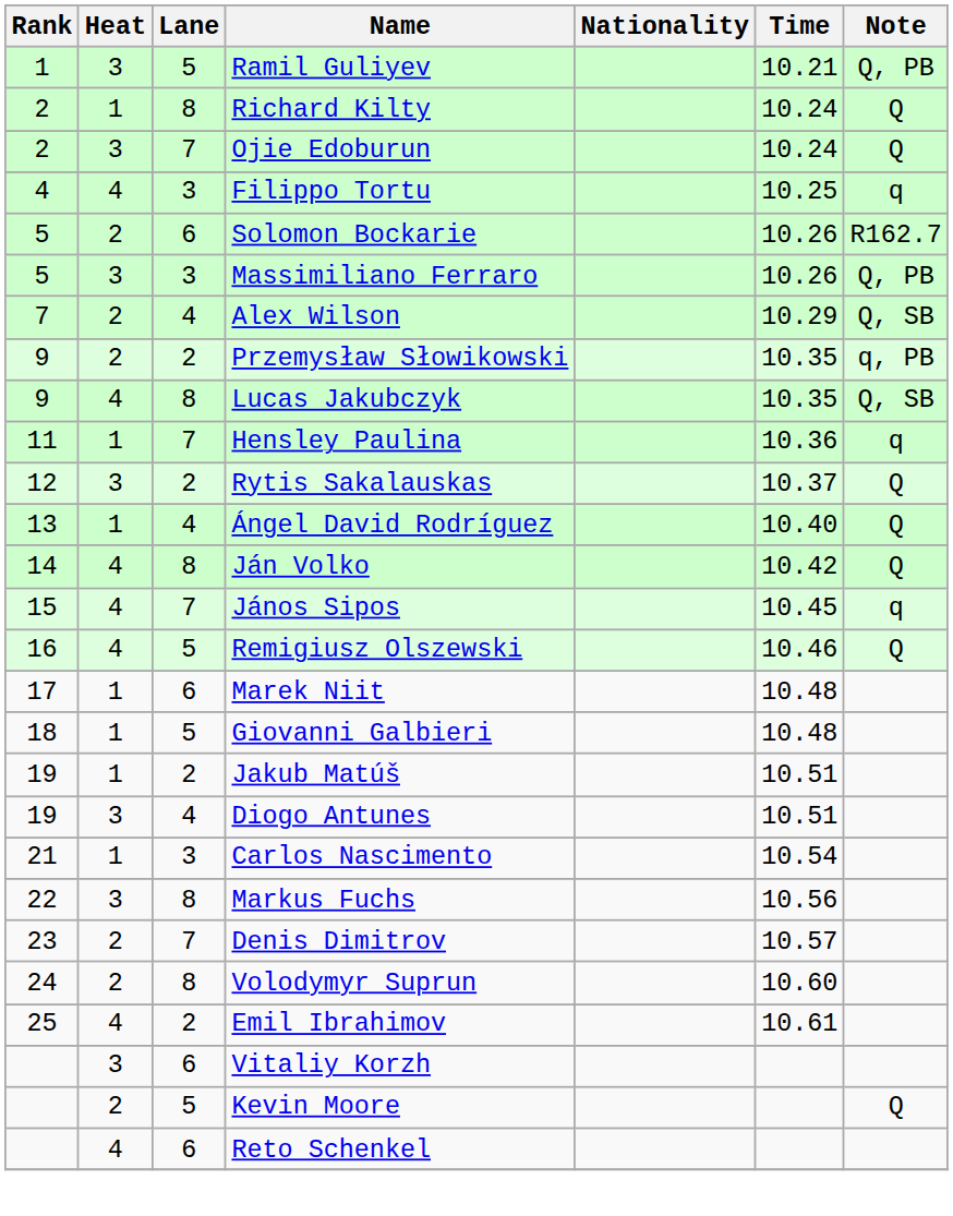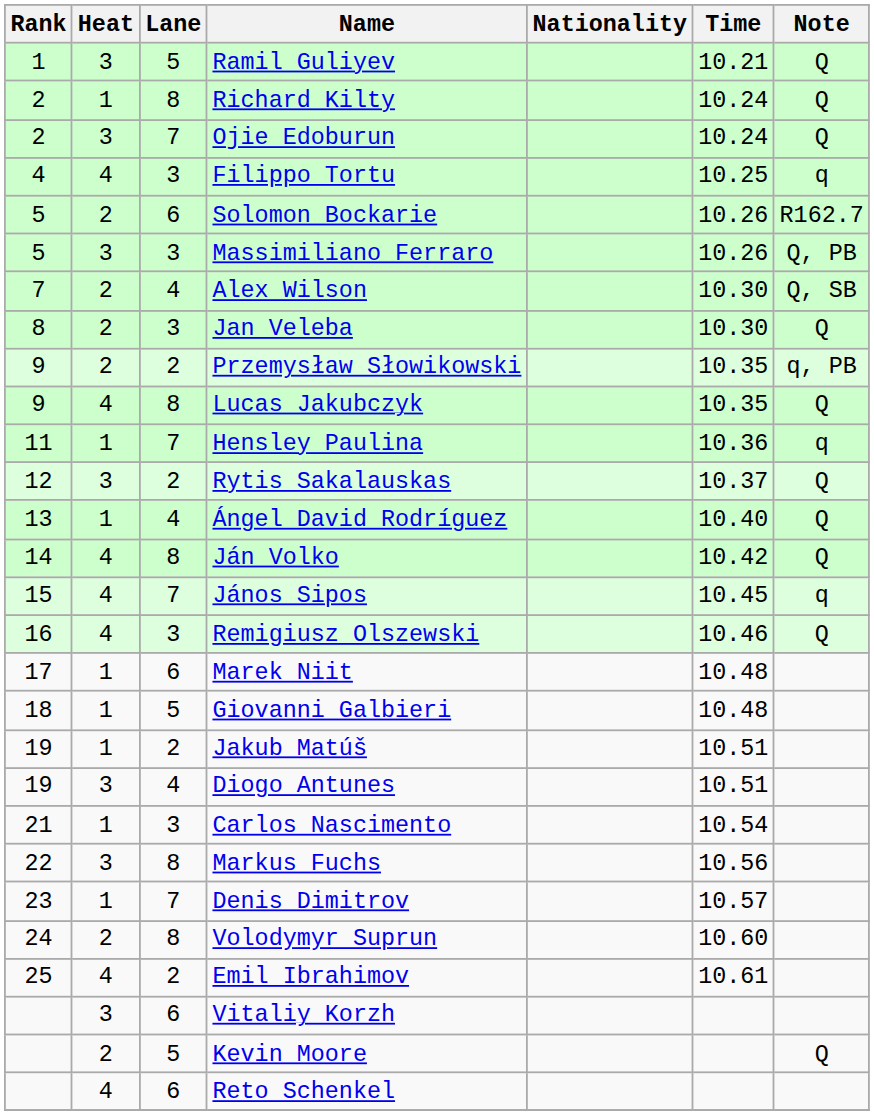Ramil Guliyev | Note: Q, PB -> Q
Alex Wilson | Time: 10.29 -> 10.30
+ row: 8 | 2 | 3 | Jan Veleba | 10.30 | Q
Lucas Jakubczyk | Note: Q, SB -> Q
Remigiusz Olszewski | Lane: 5 -> 3
Denis Dimitrov | Heat: 2 -> 1
